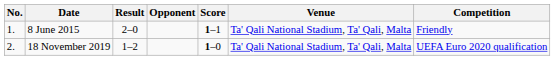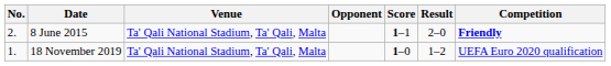columns swapped: Venue <-> Result
8 June 2015 | No.: 1. -> 2.
8 June 2015 | Competition: normal -> bold
18 November 2019 | No.: 2. -> 1.
